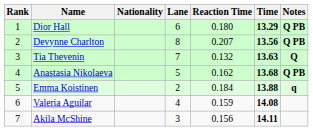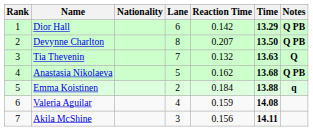Dior Hall | Reaction Time: 0.180 -> 0.142
Devynne Charlton | Time: 13.56 -> 13.50
